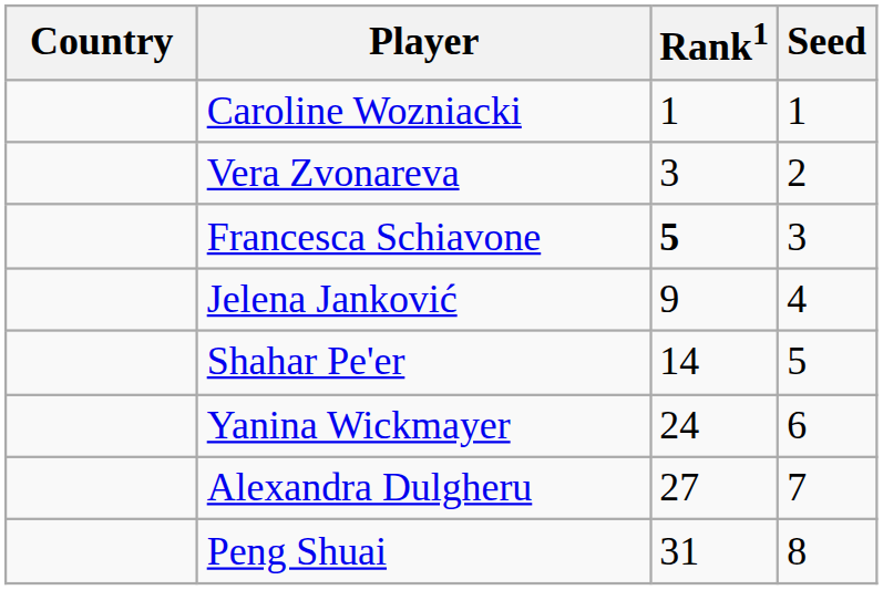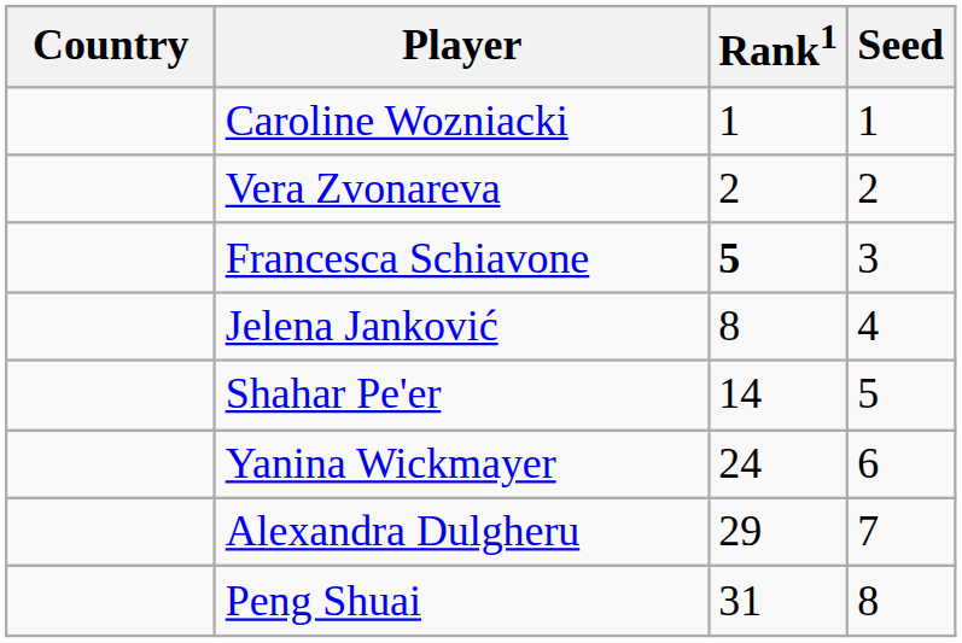Vera Zvonareva | Rank1: 3 -> 2
Jelena Janković | Rank1: 9 -> 8
Alexandra Dulgheru | Rank1: 27 -> 29
